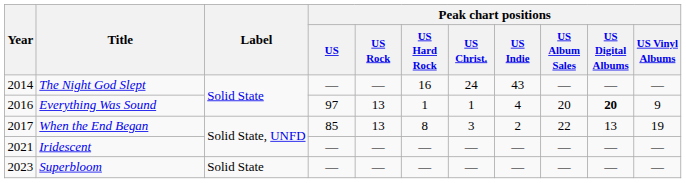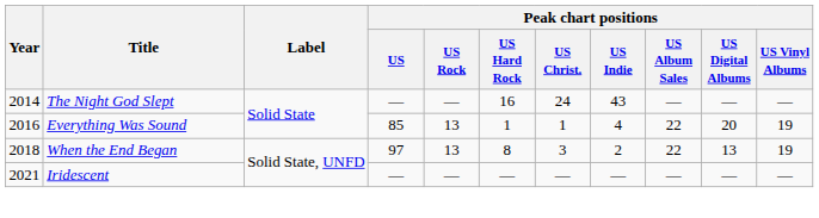Everything Was Sound | Peak chart positions / US: 97 -> 85
Everything Was Sound | Peak chart positions / US Album Sales: 20 -> 22
Everything Was Sound | Peak chart positions / US Digital Albums: bold -> normal
Everything Was Sound | Peak chart positions / US Vinyl Albums: 9 -> 19
When the End Began | Year: 2017 -> 2018
When the End Began | Peak chart positions / US: 85 -> 97
- row: 2023 | Superbloom | Solid State | — | — | — | — | — | — | — | —
